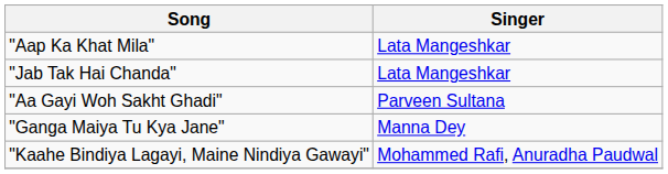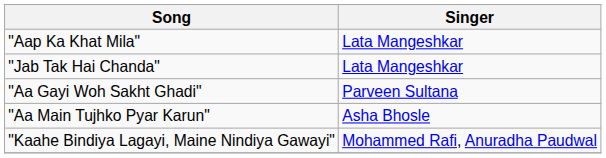- row: "Ganga Maiya Tu Kya Jane" | Manna Dey
+ row: "Aa Main Tujhko Pyar Karun" | Asha Bhosle
